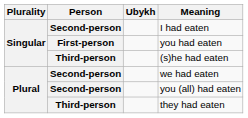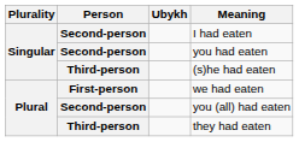you had eaten | Person: First-person -> Second-person
we had eaten | Person: Second-person -> First-person
